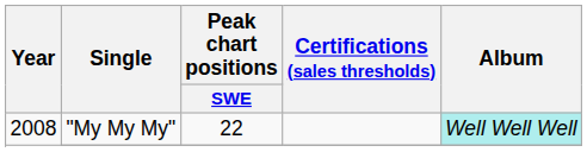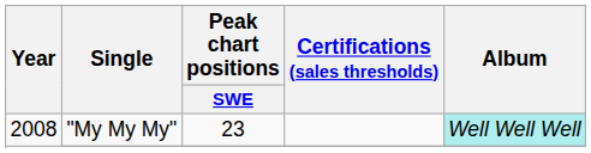"My My My" | Peak chart positions / SWE: 22 -> 23
